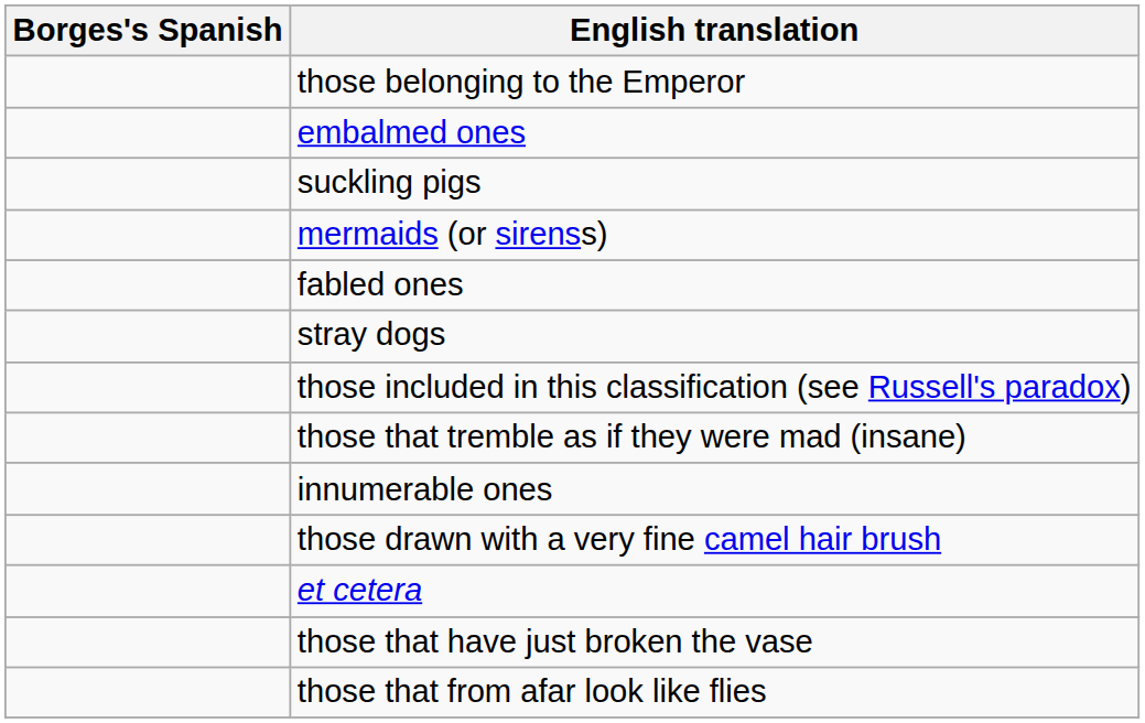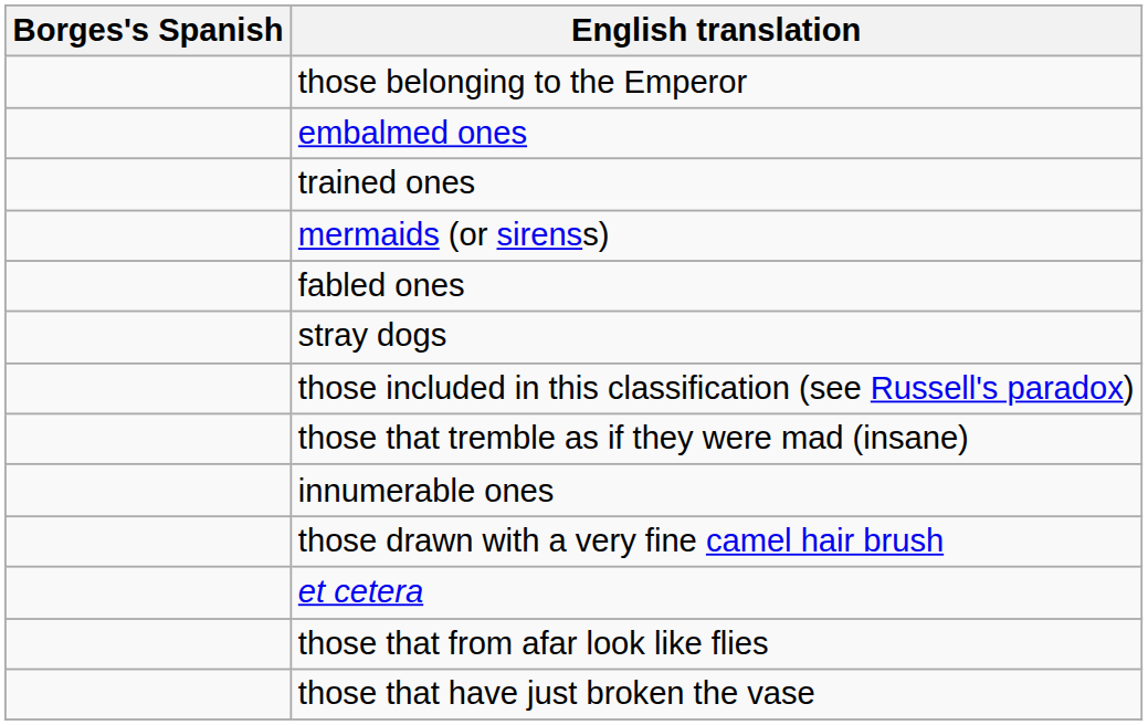+ row: trained ones
- row: suckling pigs
rows swapped: those that have just broken the vase <-> those that from afar look like flies
